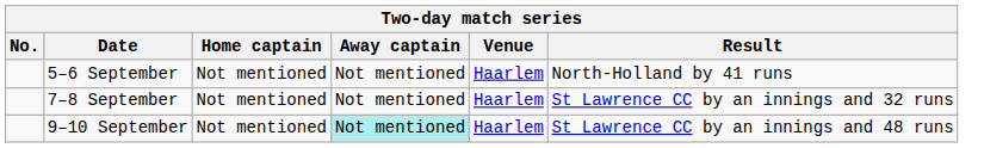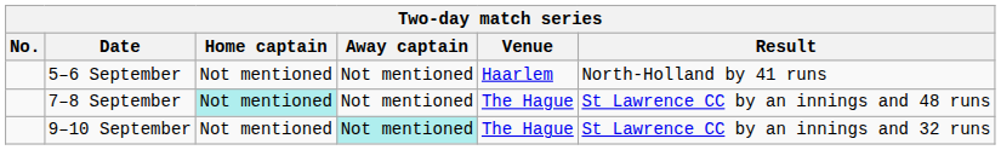7–8 September | Home captain: no background -> paleturquoise background
7–8 September | Venue: Haarlem -> The Hague
7–8 September | Result: St Lawrence CC by an innings and 32 runs -> St Lawrence CC by an innings and 48 runs
9–10 September | Venue: Haarlem -> The Hague
9–10 September | Result: St Lawrence CC by an innings and 48 runs -> St Lawrence CC by an innings and 32 runs
